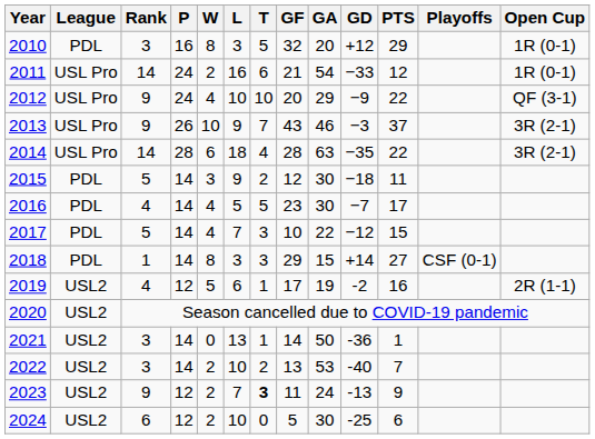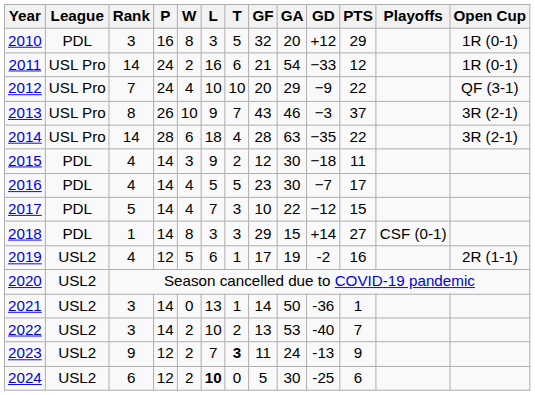2012 | Rank: 9 -> 7
2013 | Rank: 9 -> 8
2015 | Rank: 5 -> 4
2024 | L: normal -> bold
